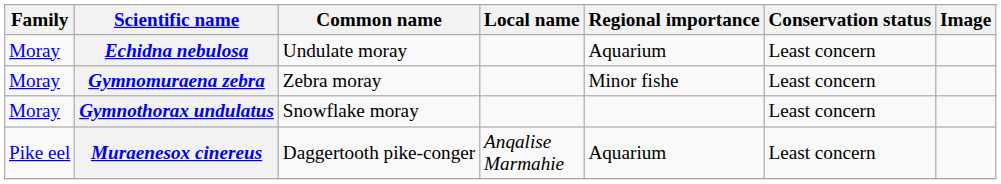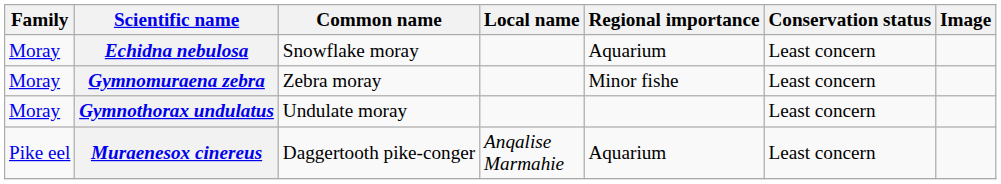Echidna nebulosa | Common name: Undulate moray -> Snowflake moray
Gymnothorax undulatus | Common name: Snowflake moray -> Undulate moray
